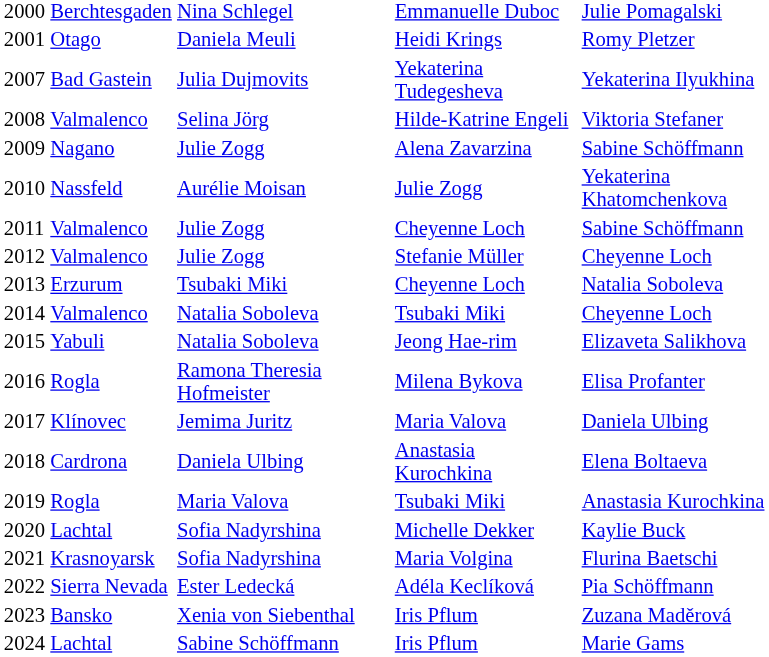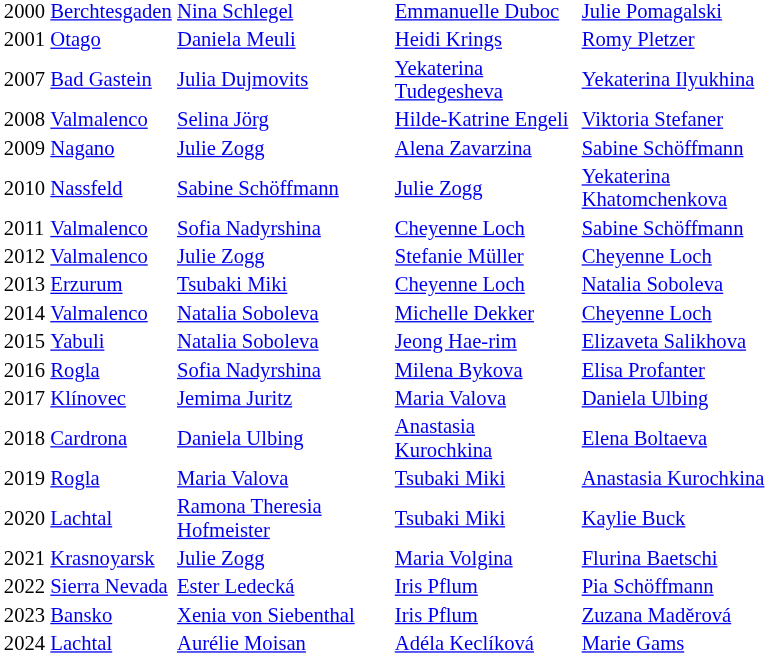2010 | column 3: Aurélie Moisan -> Sabine Schöffmann
2011 | column 3: Julie Zogg -> Sofia Nadyrshina
2014 | column 4: Tsubaki Miki -> Michelle Dekker
2016 | column 3: Ramona Theresia Hofmeister -> Sofia Nadyrshina
2020 | column 3: Sofia Nadyrshina -> Ramona Theresia Hofmeister
2020 | column 4: Michelle Dekker -> Tsubaki Miki
2021 | column 3: Sofia Nadyrshina -> Julie Zogg
2022 | column 4: Adéla Keclíková -> Iris Pflum
2024 | column 3: Sabine Schöffmann -> Aurélie Moisan
2024 | column 4: Iris Pflum -> Adéla Keclíková
